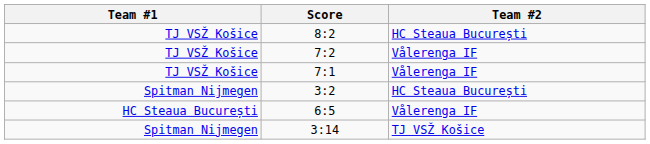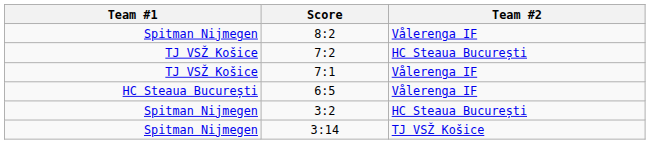8:2 | Team #1: TJ VSŽ Košice -> Spitman Nijmegen
8:2 | Team #2: HC Steaua București -> Vålerenga IF
7:2 | Team #2: Vålerenga IF -> HC Steaua București
rows swapped: 3:2 <-> 6:5
